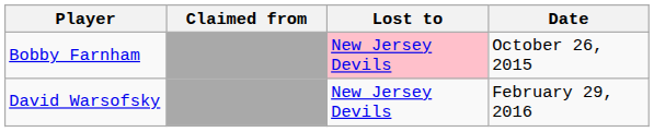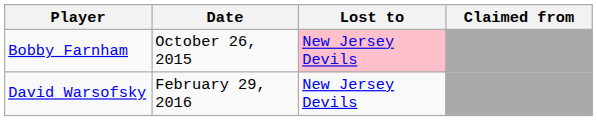columns swapped: Claimed from <-> Date
